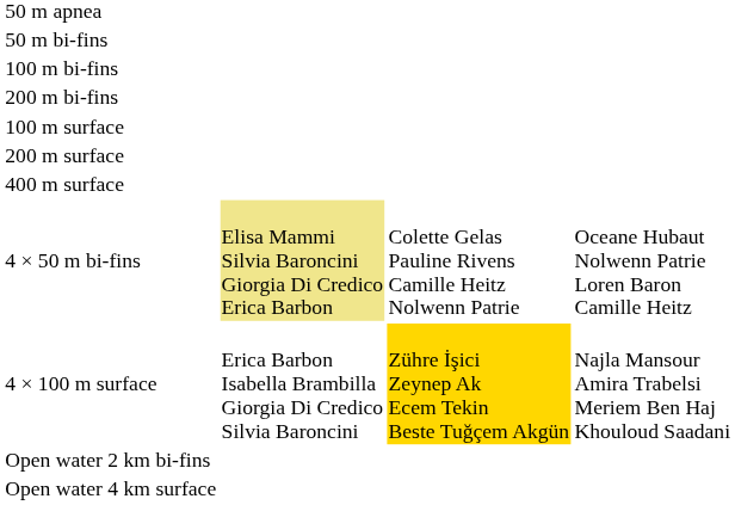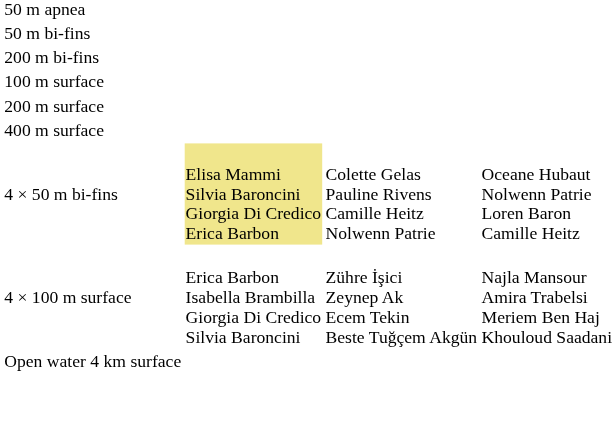- row: 100 m bi-fins
4 × 100 m surface | column 3: gold background -> no background
- row: Open water 2 km bi-fins
